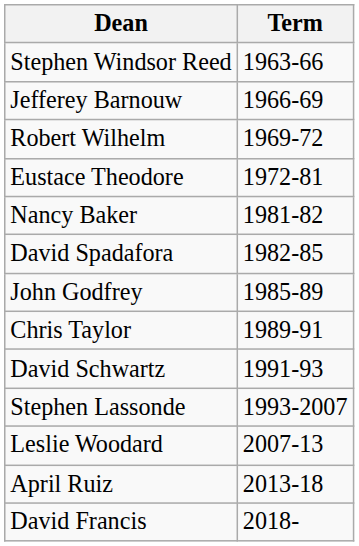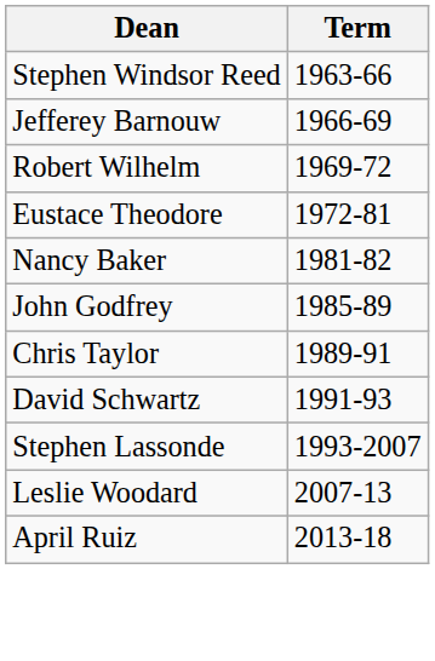- row: David Spadafora | 1982-85
- row: David Francis | 2018-
